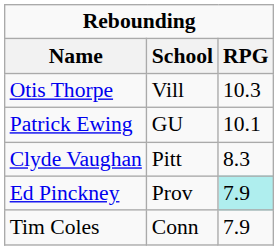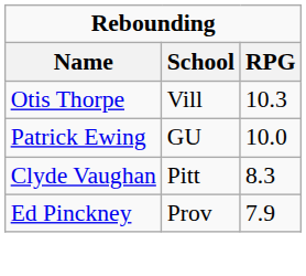Patrick Ewing | RPG: 10.1 -> 10.0
Ed Pinckney | RPG: paleturquoise background -> no background
- row: Tim Coles | Conn | 7.9
